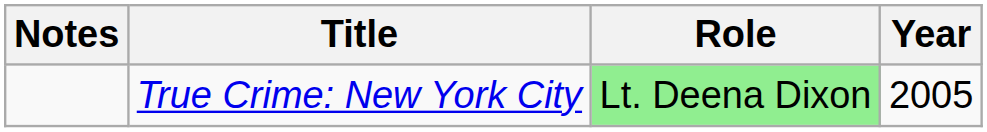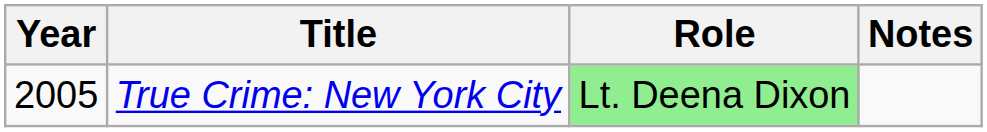columns swapped: Year <-> Notes
